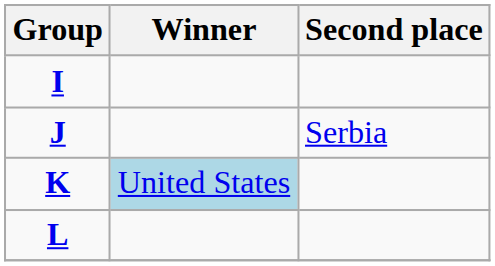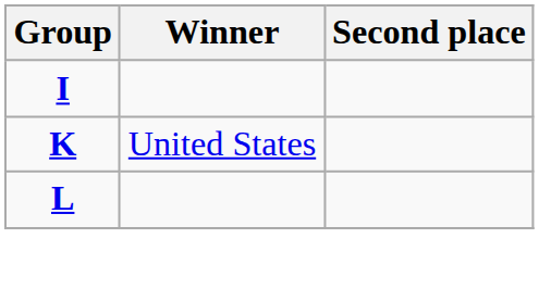- row: J | Serbia
K | Winner: lightblue background -> no background
